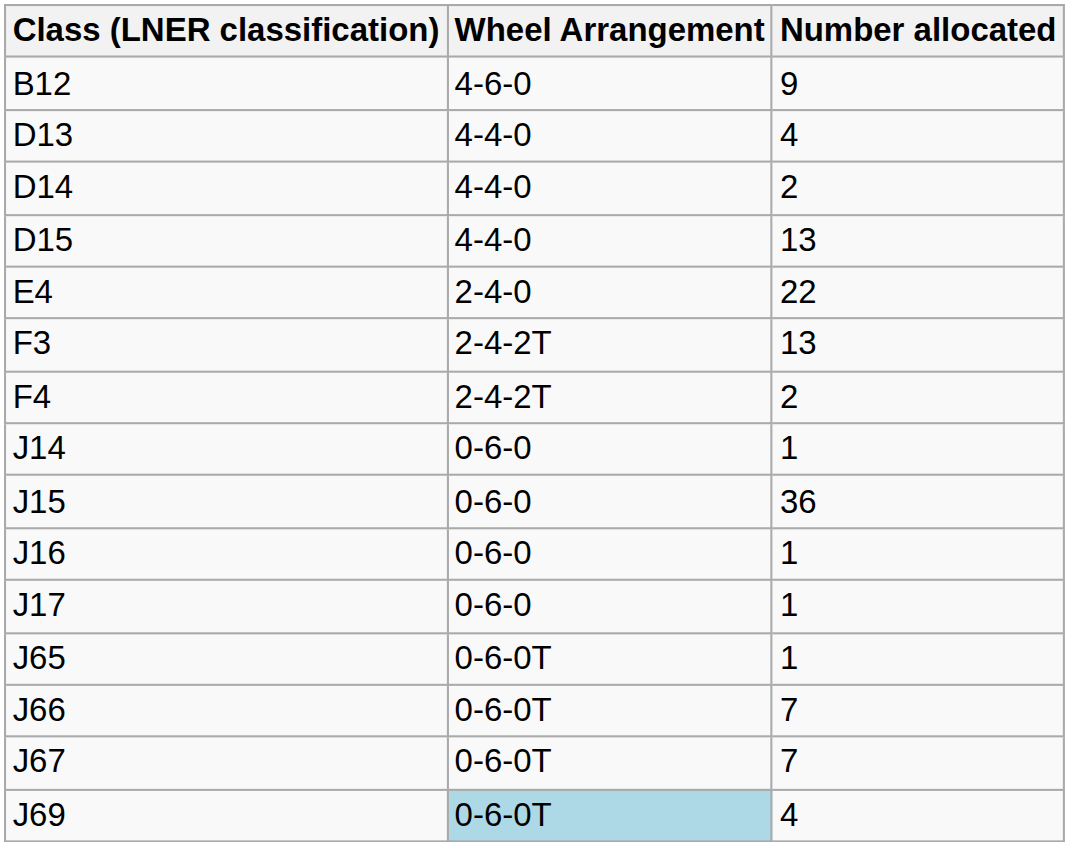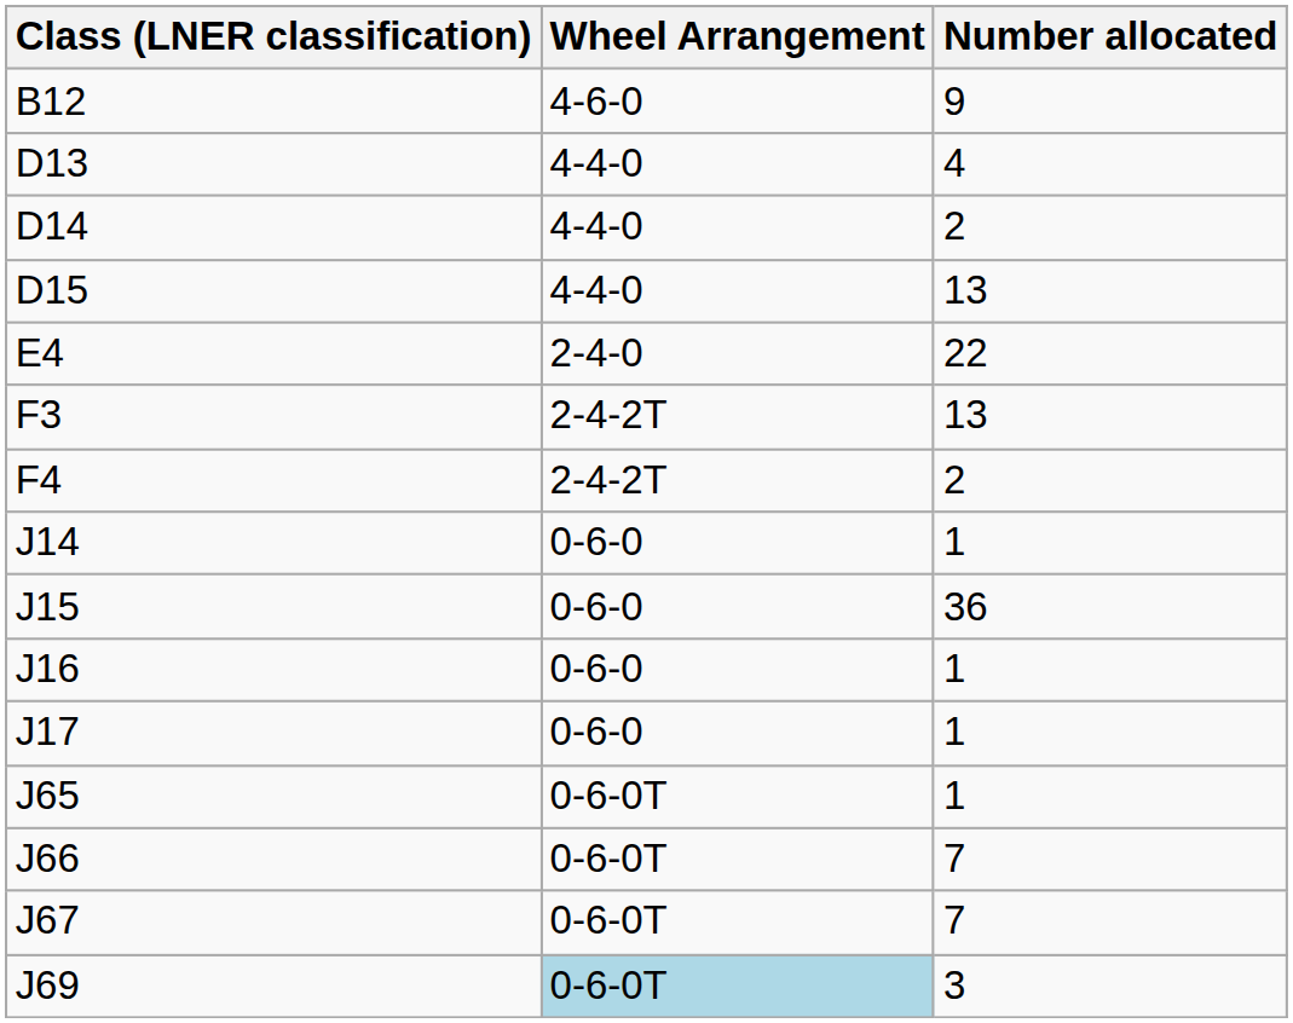J69 | Number allocated: 4 -> 3
